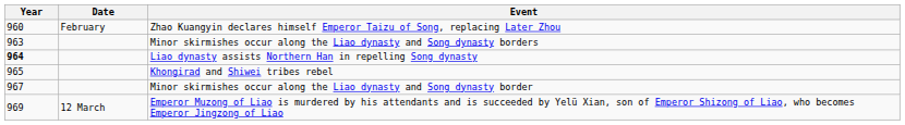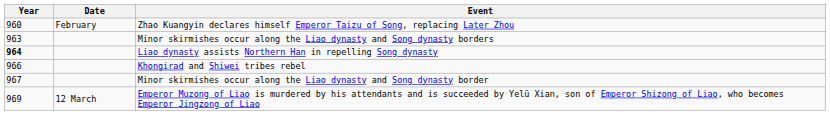Khongirad and Shiwei tribes rebel | Year: 965 -> 966
